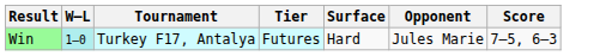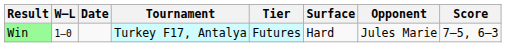+ column: Date
Win | W–L: paleturquoise background -> no background
